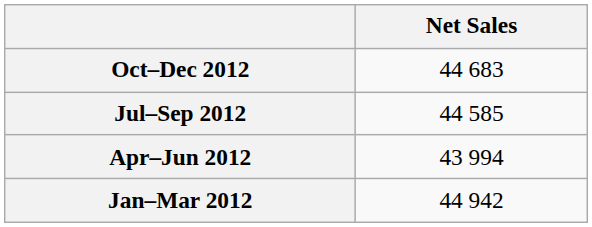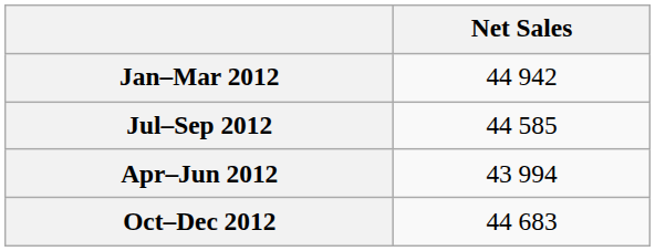rows swapped: Oct–Dec 2012 <-> Jan–Mar 2012
